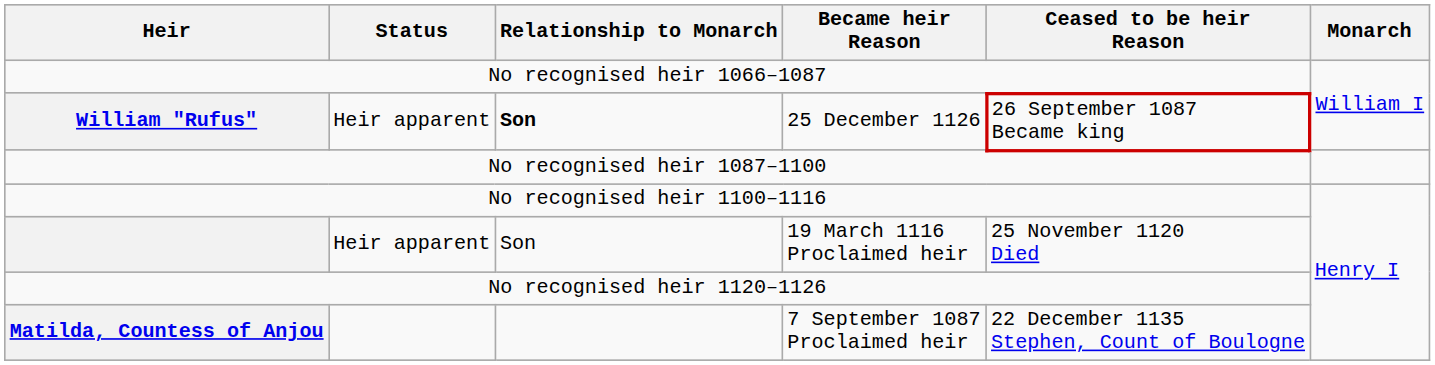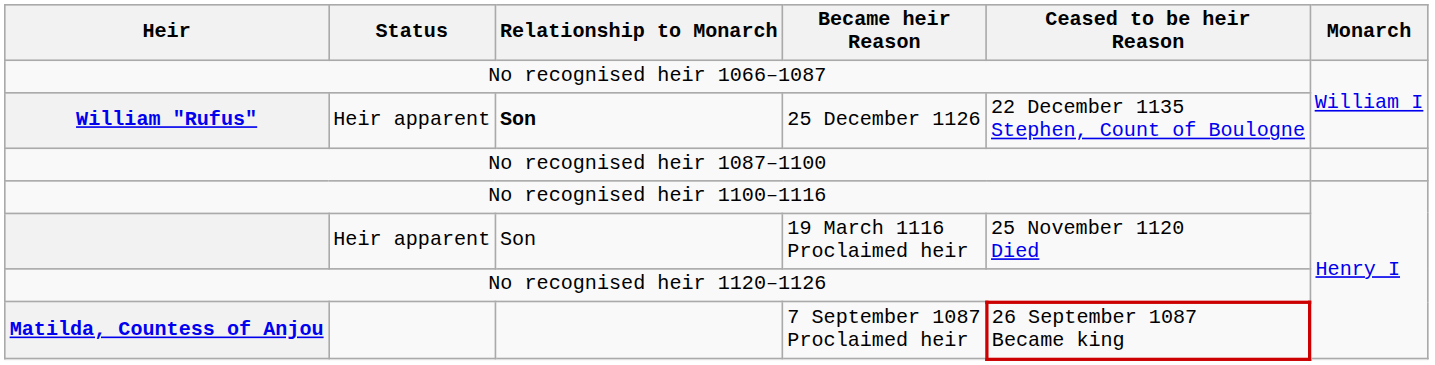William "Rufus" | Ceased to be heir Reason: 26 September 1087 Became king -> 22 December 1135 Stephen, Count of Boulogne
Matilda, Countess of Anjou | Ceased to be heir Reason: 22 December 1135 Stephen, Count of Boulogne -> 26 September 1087 Became king
